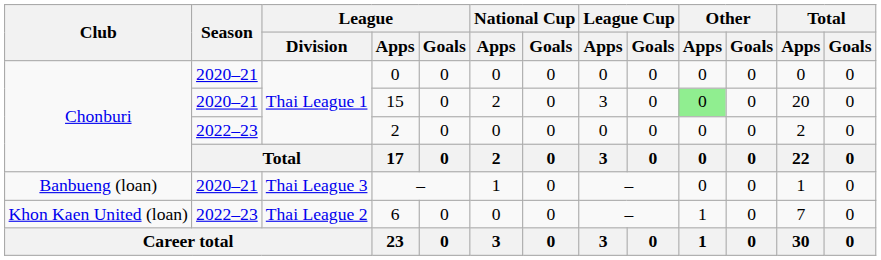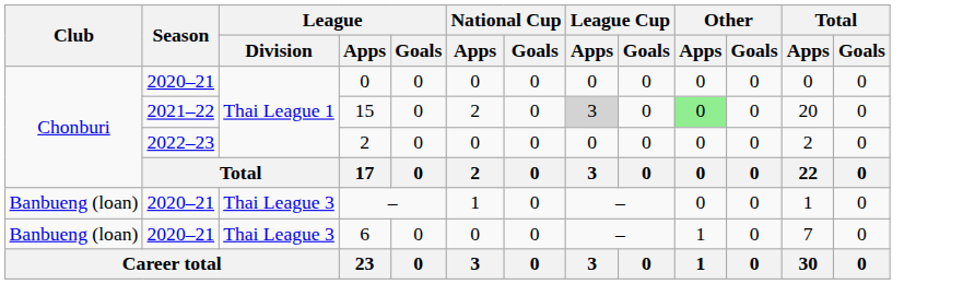15 | Season: 2020–21 -> 2021–22
15 | League Cup / Apps: no background -> lightgrey background
6 | Club: Khon Kaen United (loan) -> Banbueng (loan)
6 | Season: 2022–23 -> 2020–21
6 | League / Division: Thai League 2 -> Thai League 3
